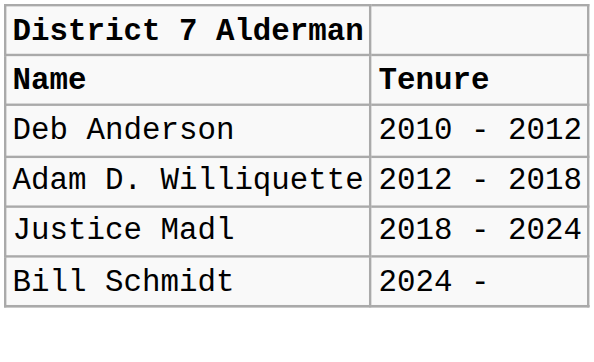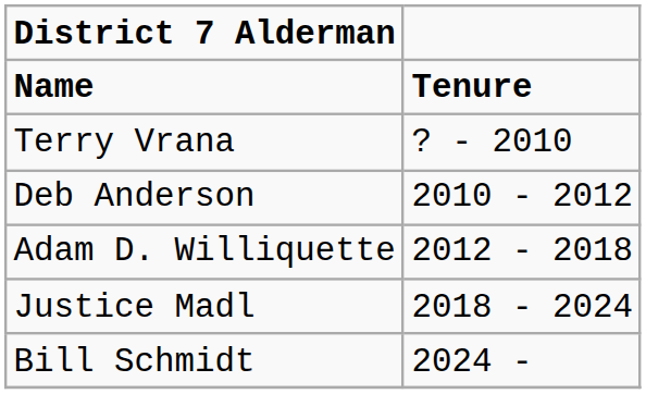+ row: Terry Vrana | ? - 2010
